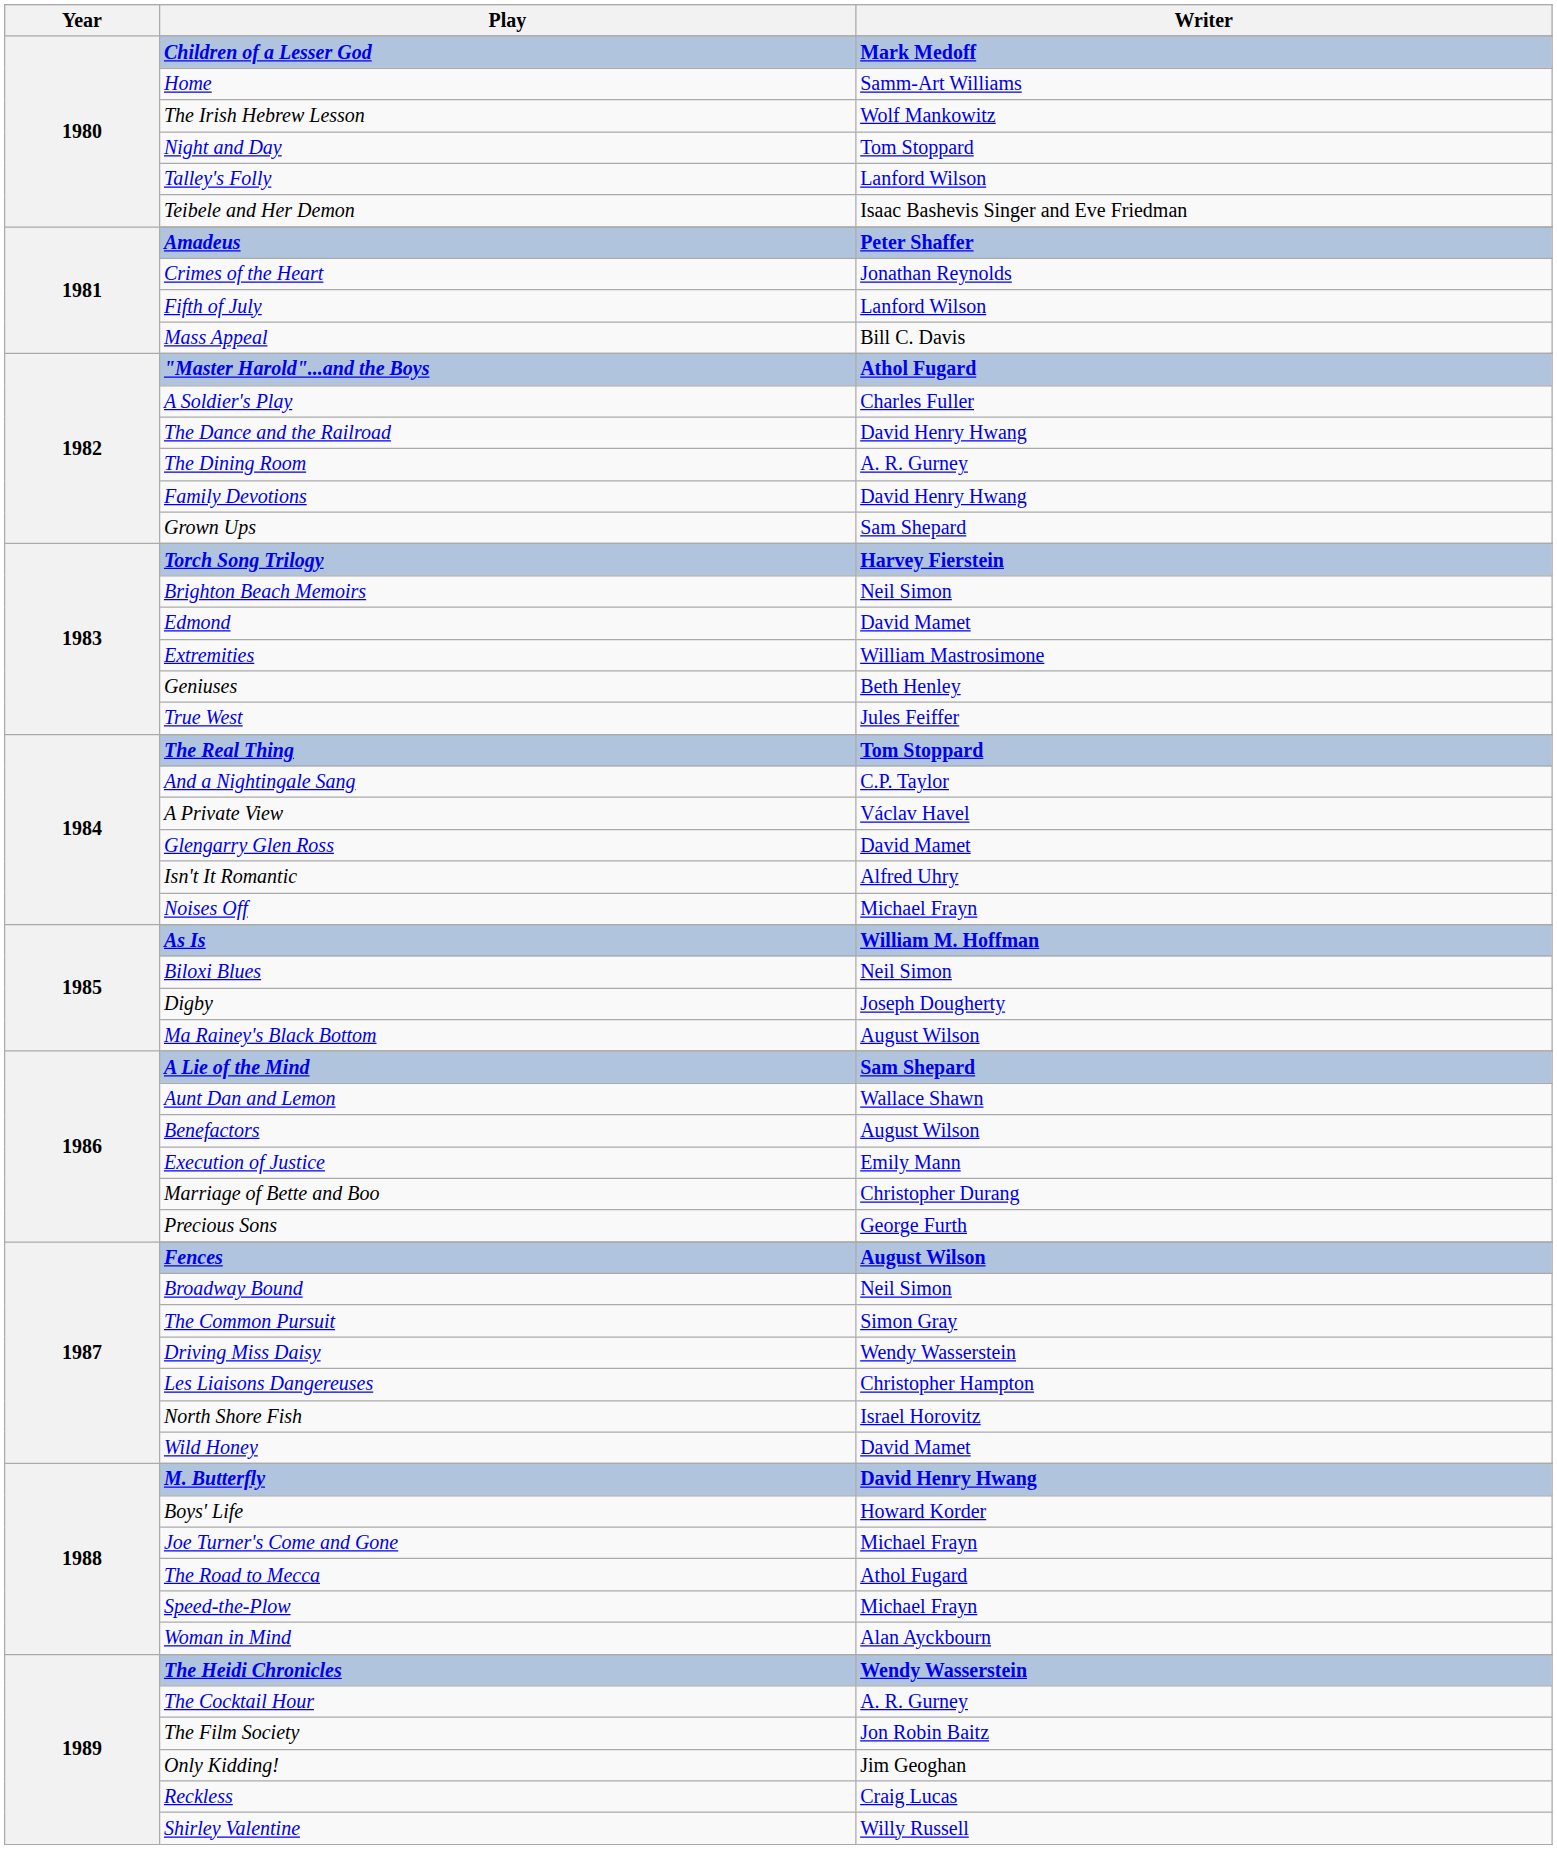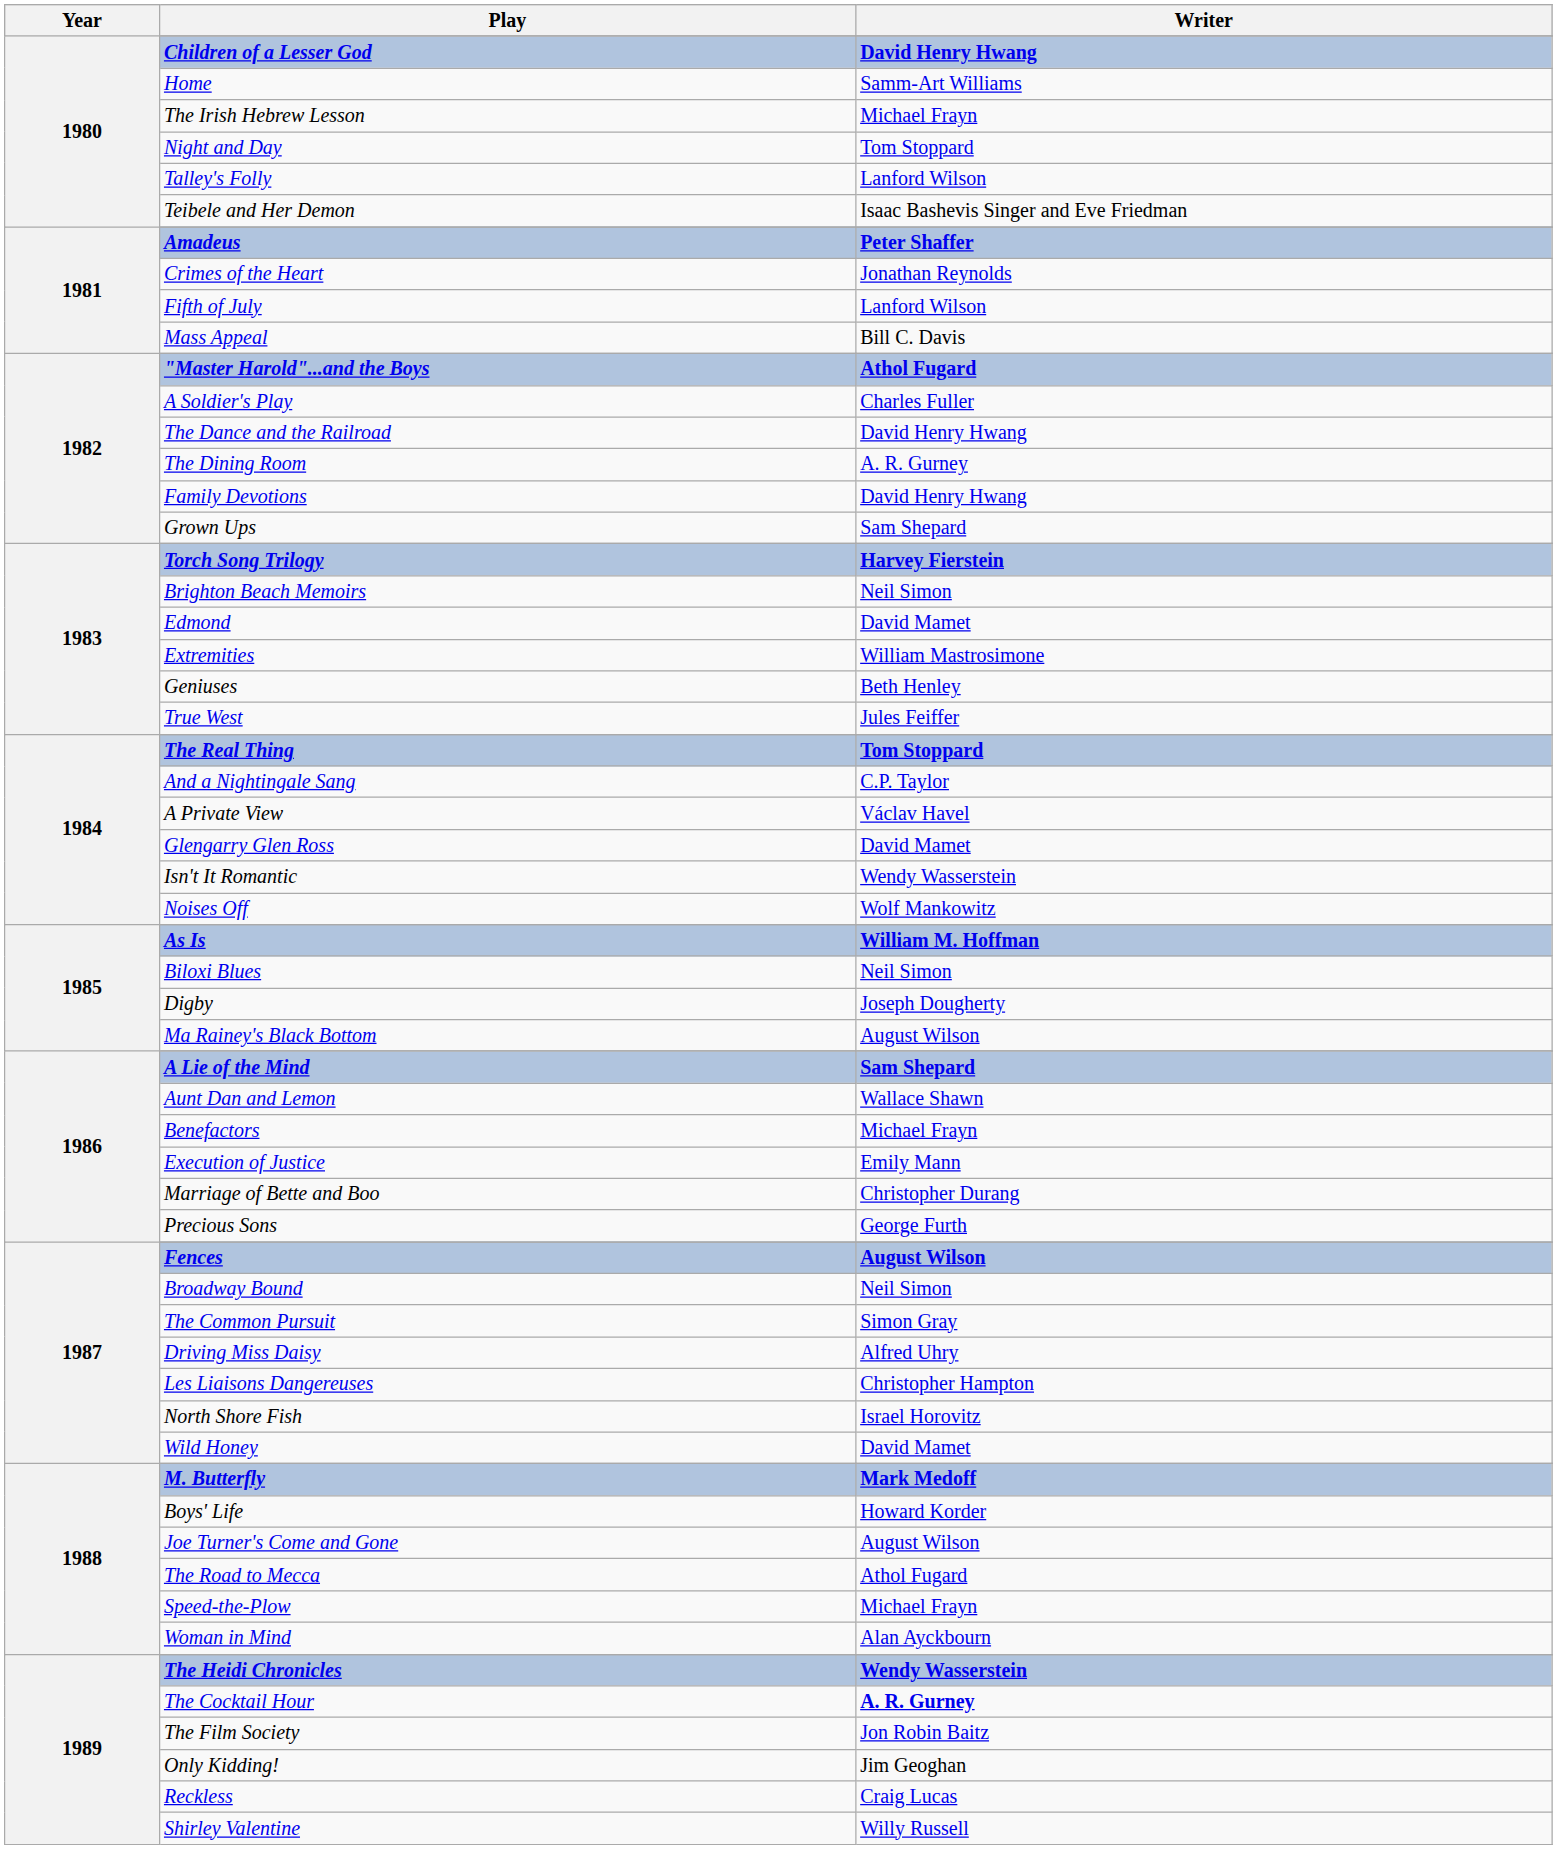Children of a Lesser God | Writer: Mark Medoff -> David Henry Hwang
The Irish Hebrew Lesson | Writer: Wolf Mankowitz -> Michael Frayn
Isn't It Romantic | Writer: Alfred Uhry -> Wendy Wasserstein
Noises Off | Writer: Michael Frayn -> Wolf Mankowitz
Benefactors | Writer: August Wilson -> Michael Frayn
Driving Miss Daisy | Writer: Wendy Wasserstein -> Alfred Uhry
M. Butterfly | Writer: David Henry Hwang -> Mark Medoff
Joe Turner's Come and Gone | Writer: Michael Frayn -> August Wilson
The Cocktail Hour | Writer: normal -> bold
